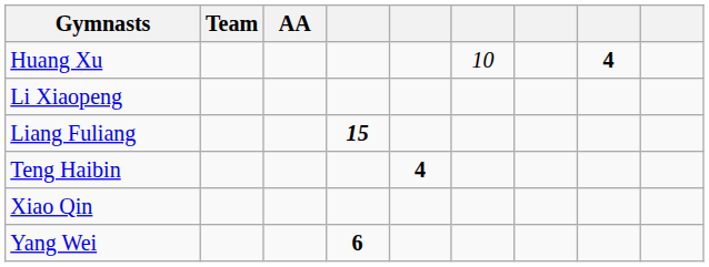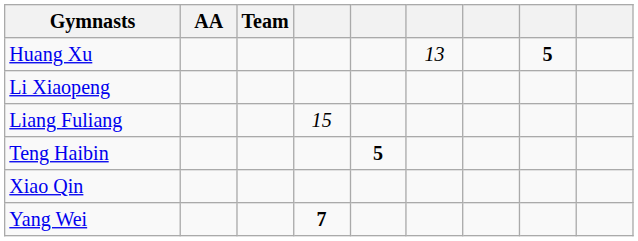columns swapped: Team <-> AA
Huang Xu | column 6: 10 -> 13
Huang Xu | column 8: 4 -> 5
Liang Fuliang | column 4: bold -> normal
Teng Haibin | column 5: 4 -> 5
Yang Wei | column 4: 6 -> 7
